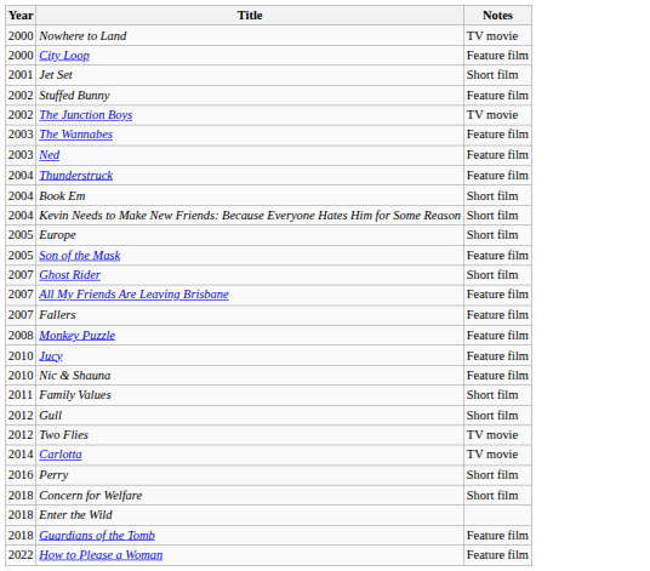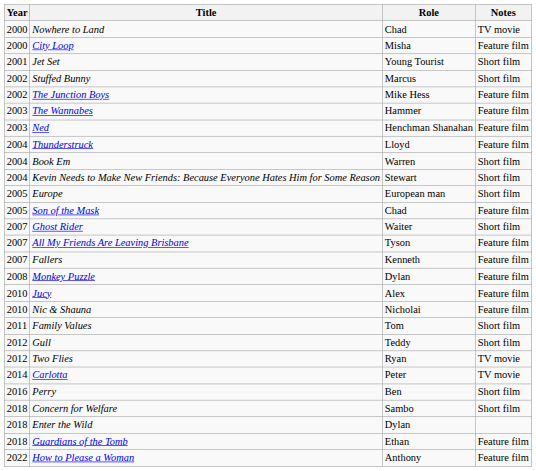+ column: Role | Chad | Misha | Young Tourist | Marcus | Mike Hess | Hammer | Henchman Shanahan | Lloyd | Warren | Stewart | European man | Chad | Waiter | Tyson | Kenneth | Dylan | Alex | Nicholai | Tom | Teddy | Ryan | Peter | Ben | Sambo | Dylan | Ethan | Anthony
Stuffed Bunny | Notes: Feature film -> Short film
The Junction Boys | Notes: TV movie -> Feature film
